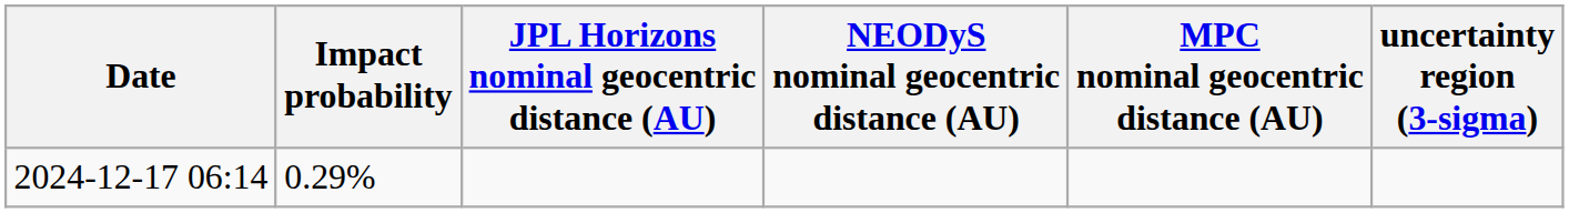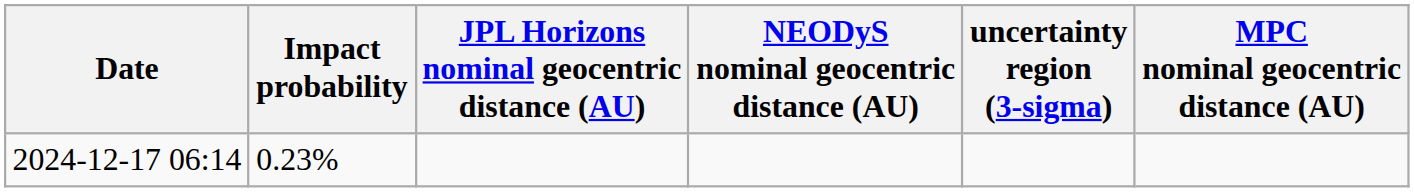columns swapped: MPC nominal geocentric distance (AU) <-> uncertainty region (3-sigma)
2024-12-17 06:14 | Impact probability: 0.29% -> 0.23%
